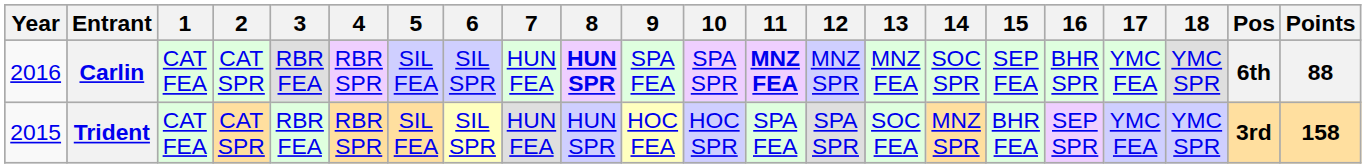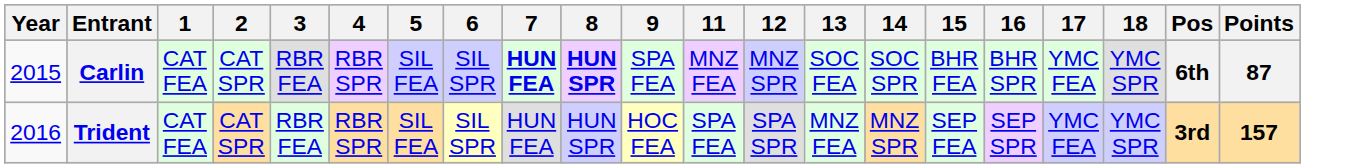- column: 10 | SPA SPR | HOC SPR
Carlin | Year: 2016 -> 2015
Carlin | 7: normal -> bold
Carlin | 11: bold -> normal
Carlin | 13: MNZ FEA -> SOC FEA
Carlin | 15: SEP FEA -> BHR FEA
Carlin | Points: 88 -> 87
Trident | Year: 2015 -> 2016
Trident | 13: SOC FEA -> MNZ FEA
Trident | 15: BHR FEA -> SEP FEA
Trident | Points: 158 -> 157
